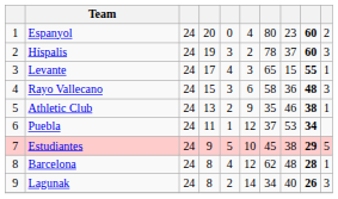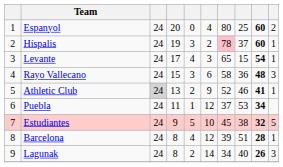Espanyol | column 8: 23 -> 25
Híspalis | column 7: no background -> pink background
Híspalis | column 10: 3 -> 1
Levante | column 9: 55 -> 54
Athletic Club | column 3: no background -> lightgrey background
Athletic Club | column 7: 35 -> 52
Athletic Club | column 9: 38 -> 41
Estudiantes | column 9: 29 -> 32
Barcelona | column 7: 62 -> 39
Barcelona | column 8: 48 -> 51
